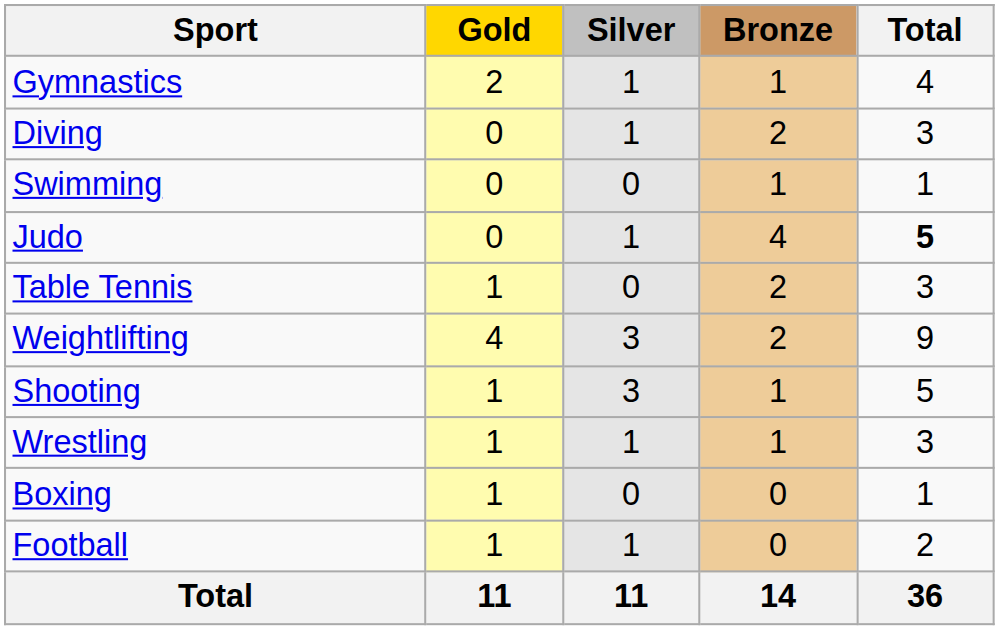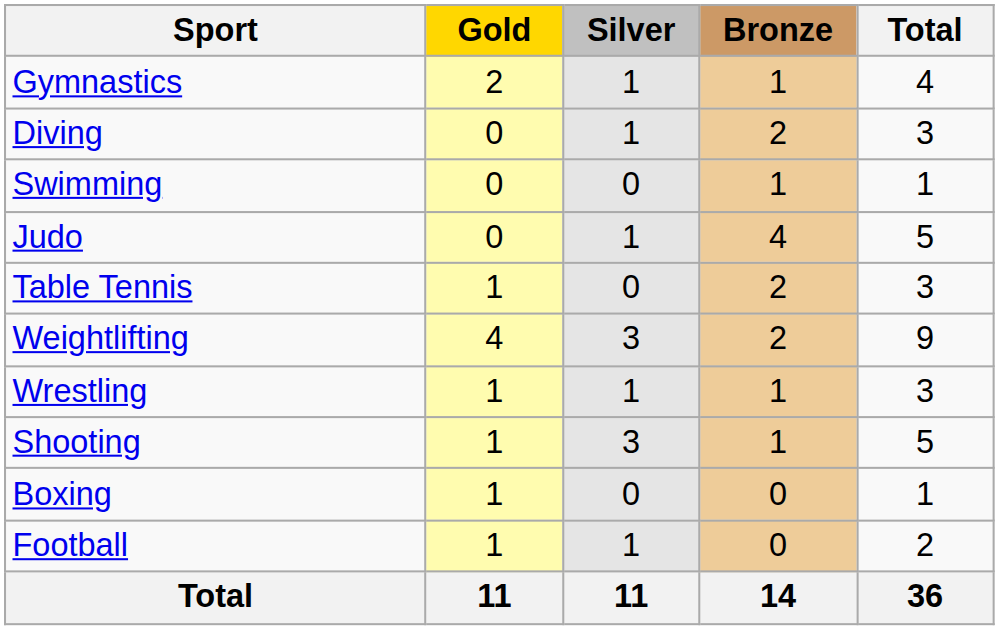Judo | Total: bold -> normal
rows swapped: Shooting <-> Wrestling
